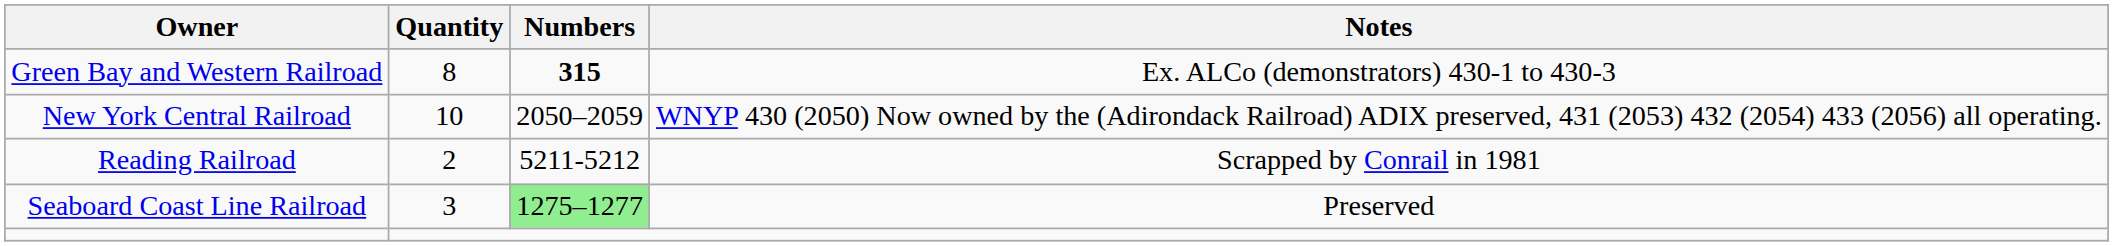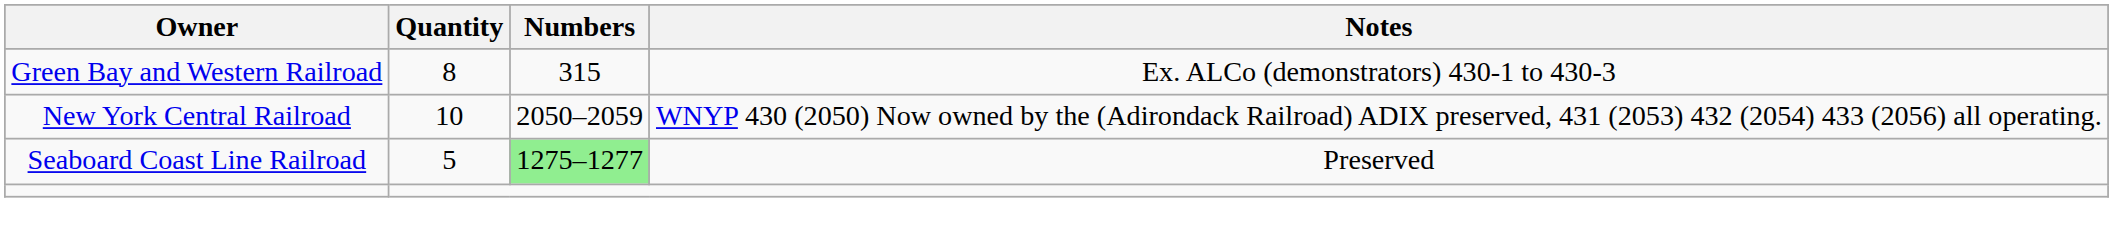Green Bay and Western Railroad | Numbers: bold -> normal
- row: Reading Railroad | 2 | 5211-5212 | Scrapped by Conrail in 1981
Seaboard Coast Line Railroad | Quantity: 3 -> 5
